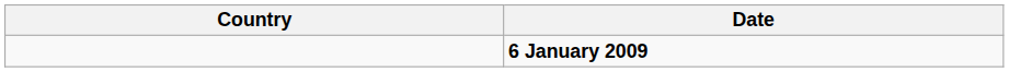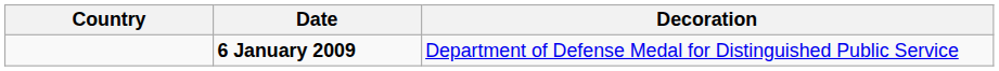+ column: Decoration | Department of Defense Medal for Distinguished Public Service
